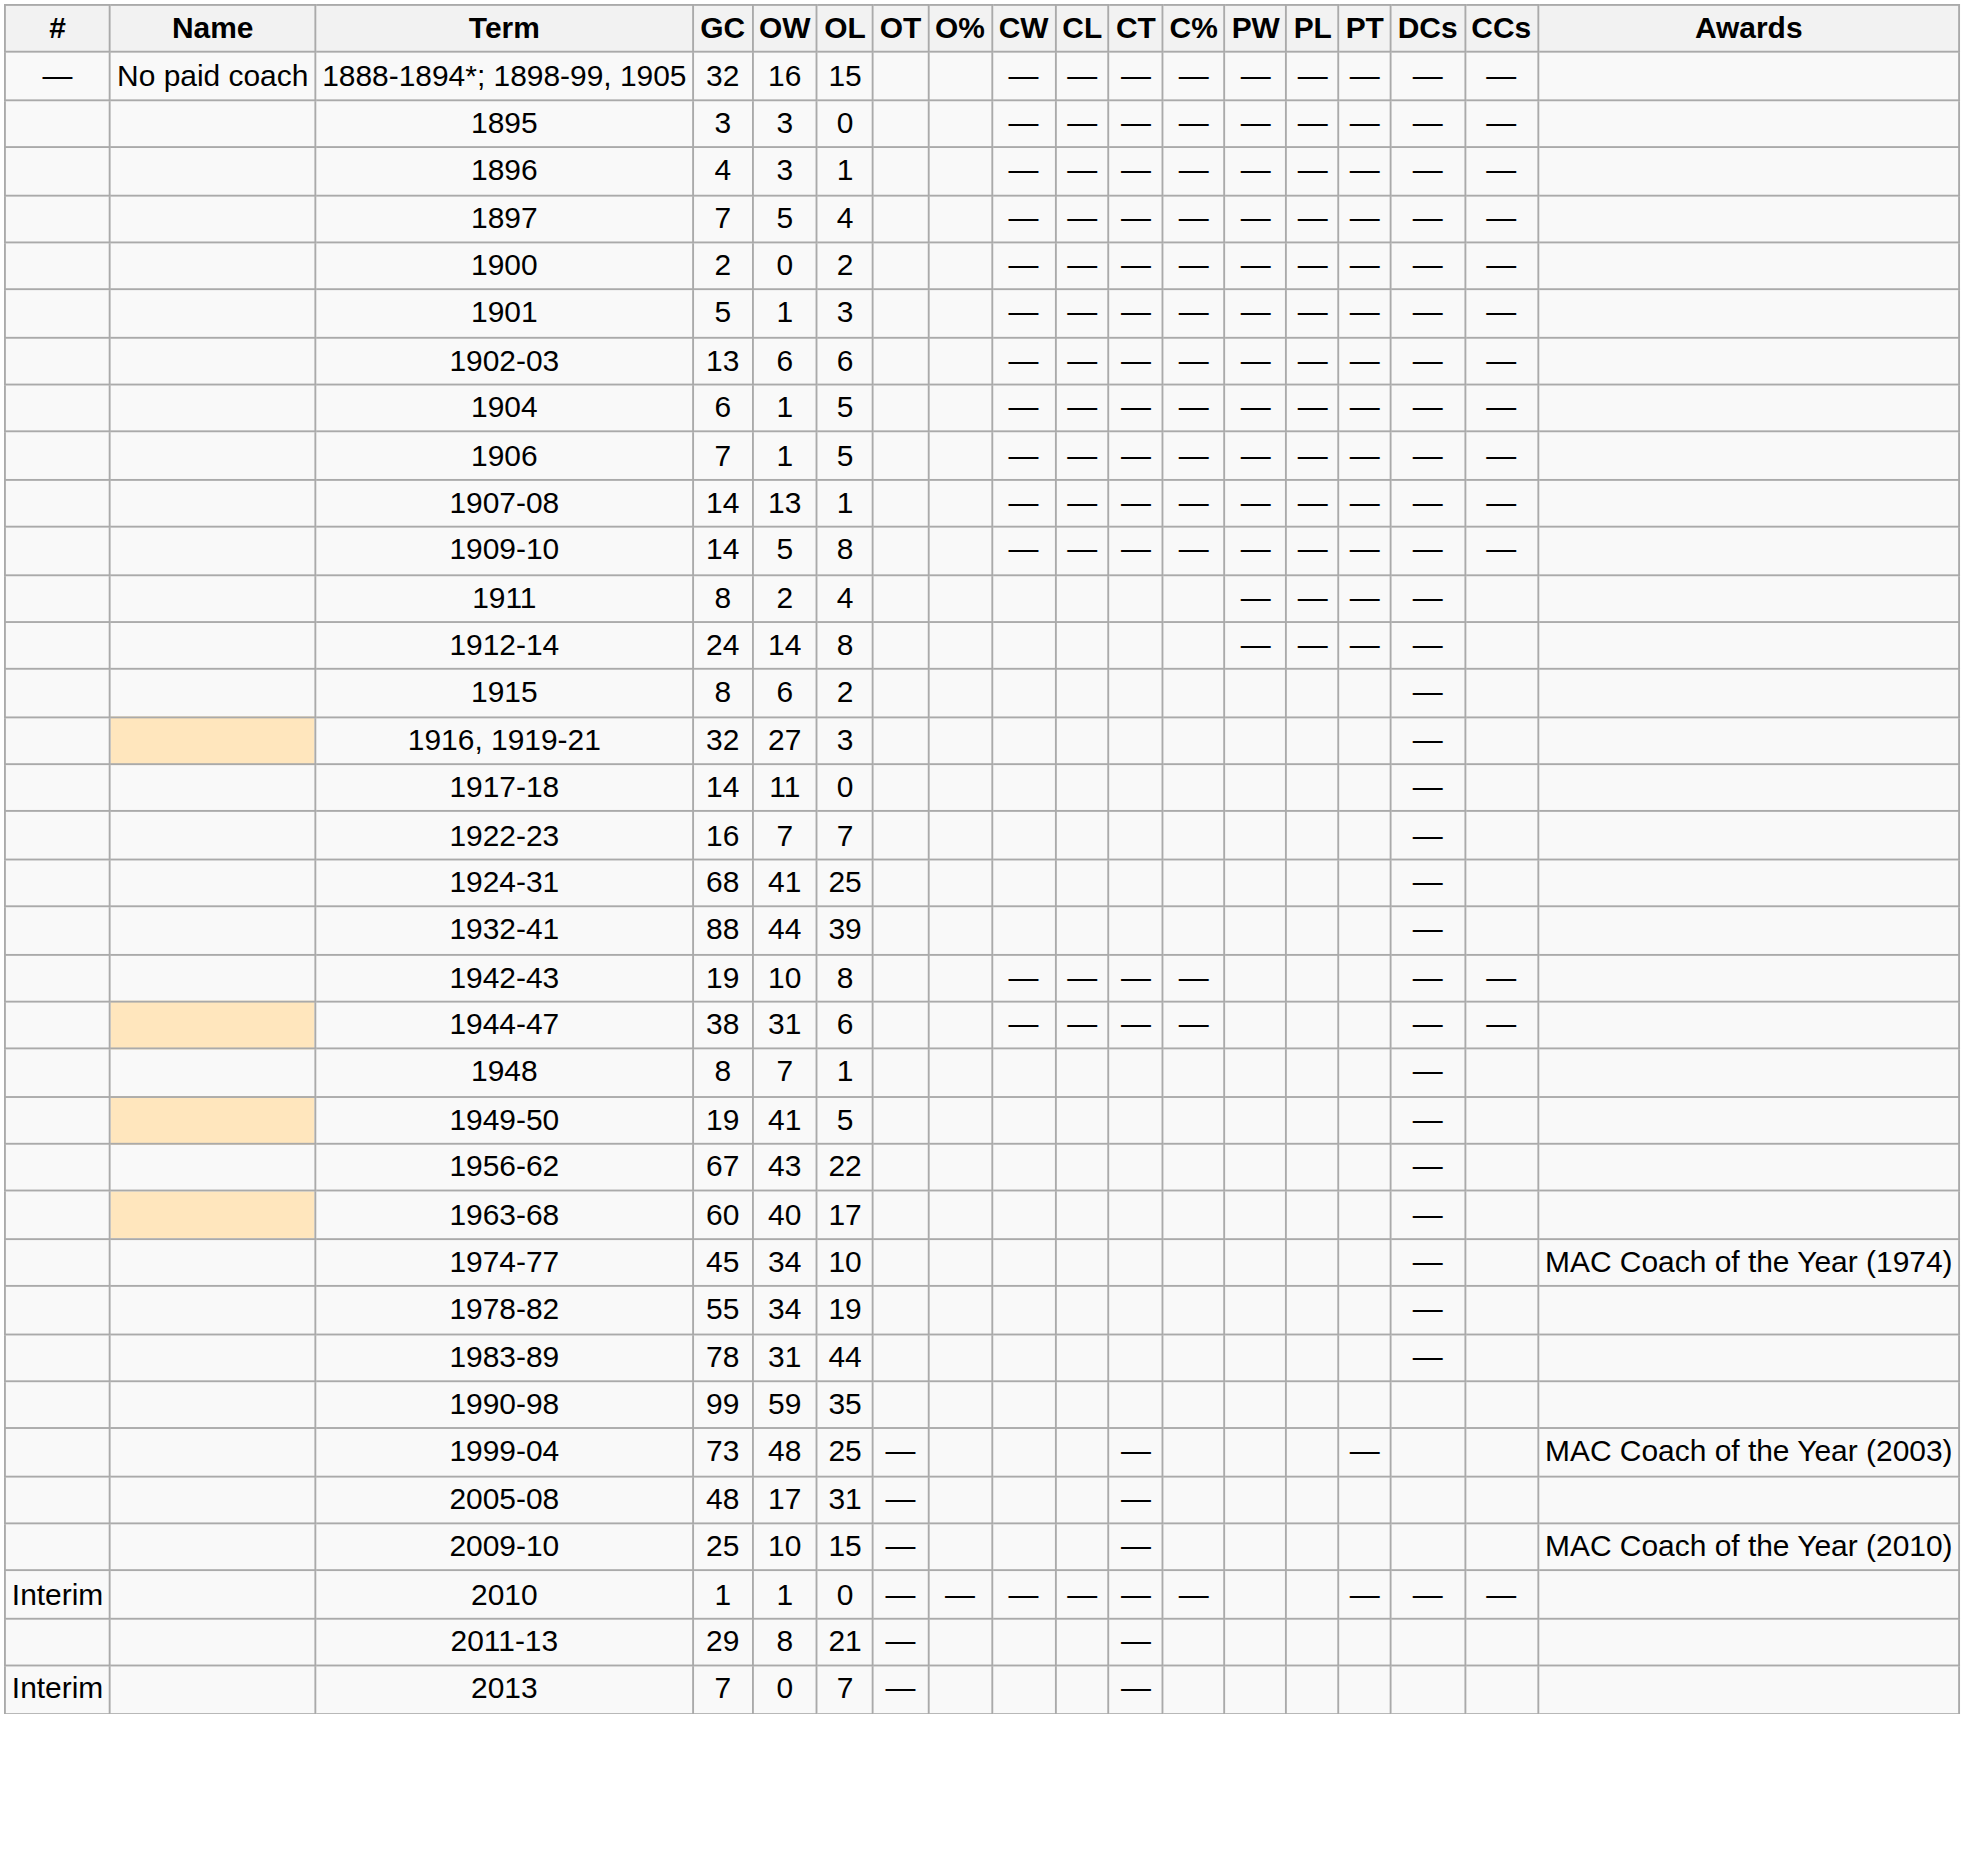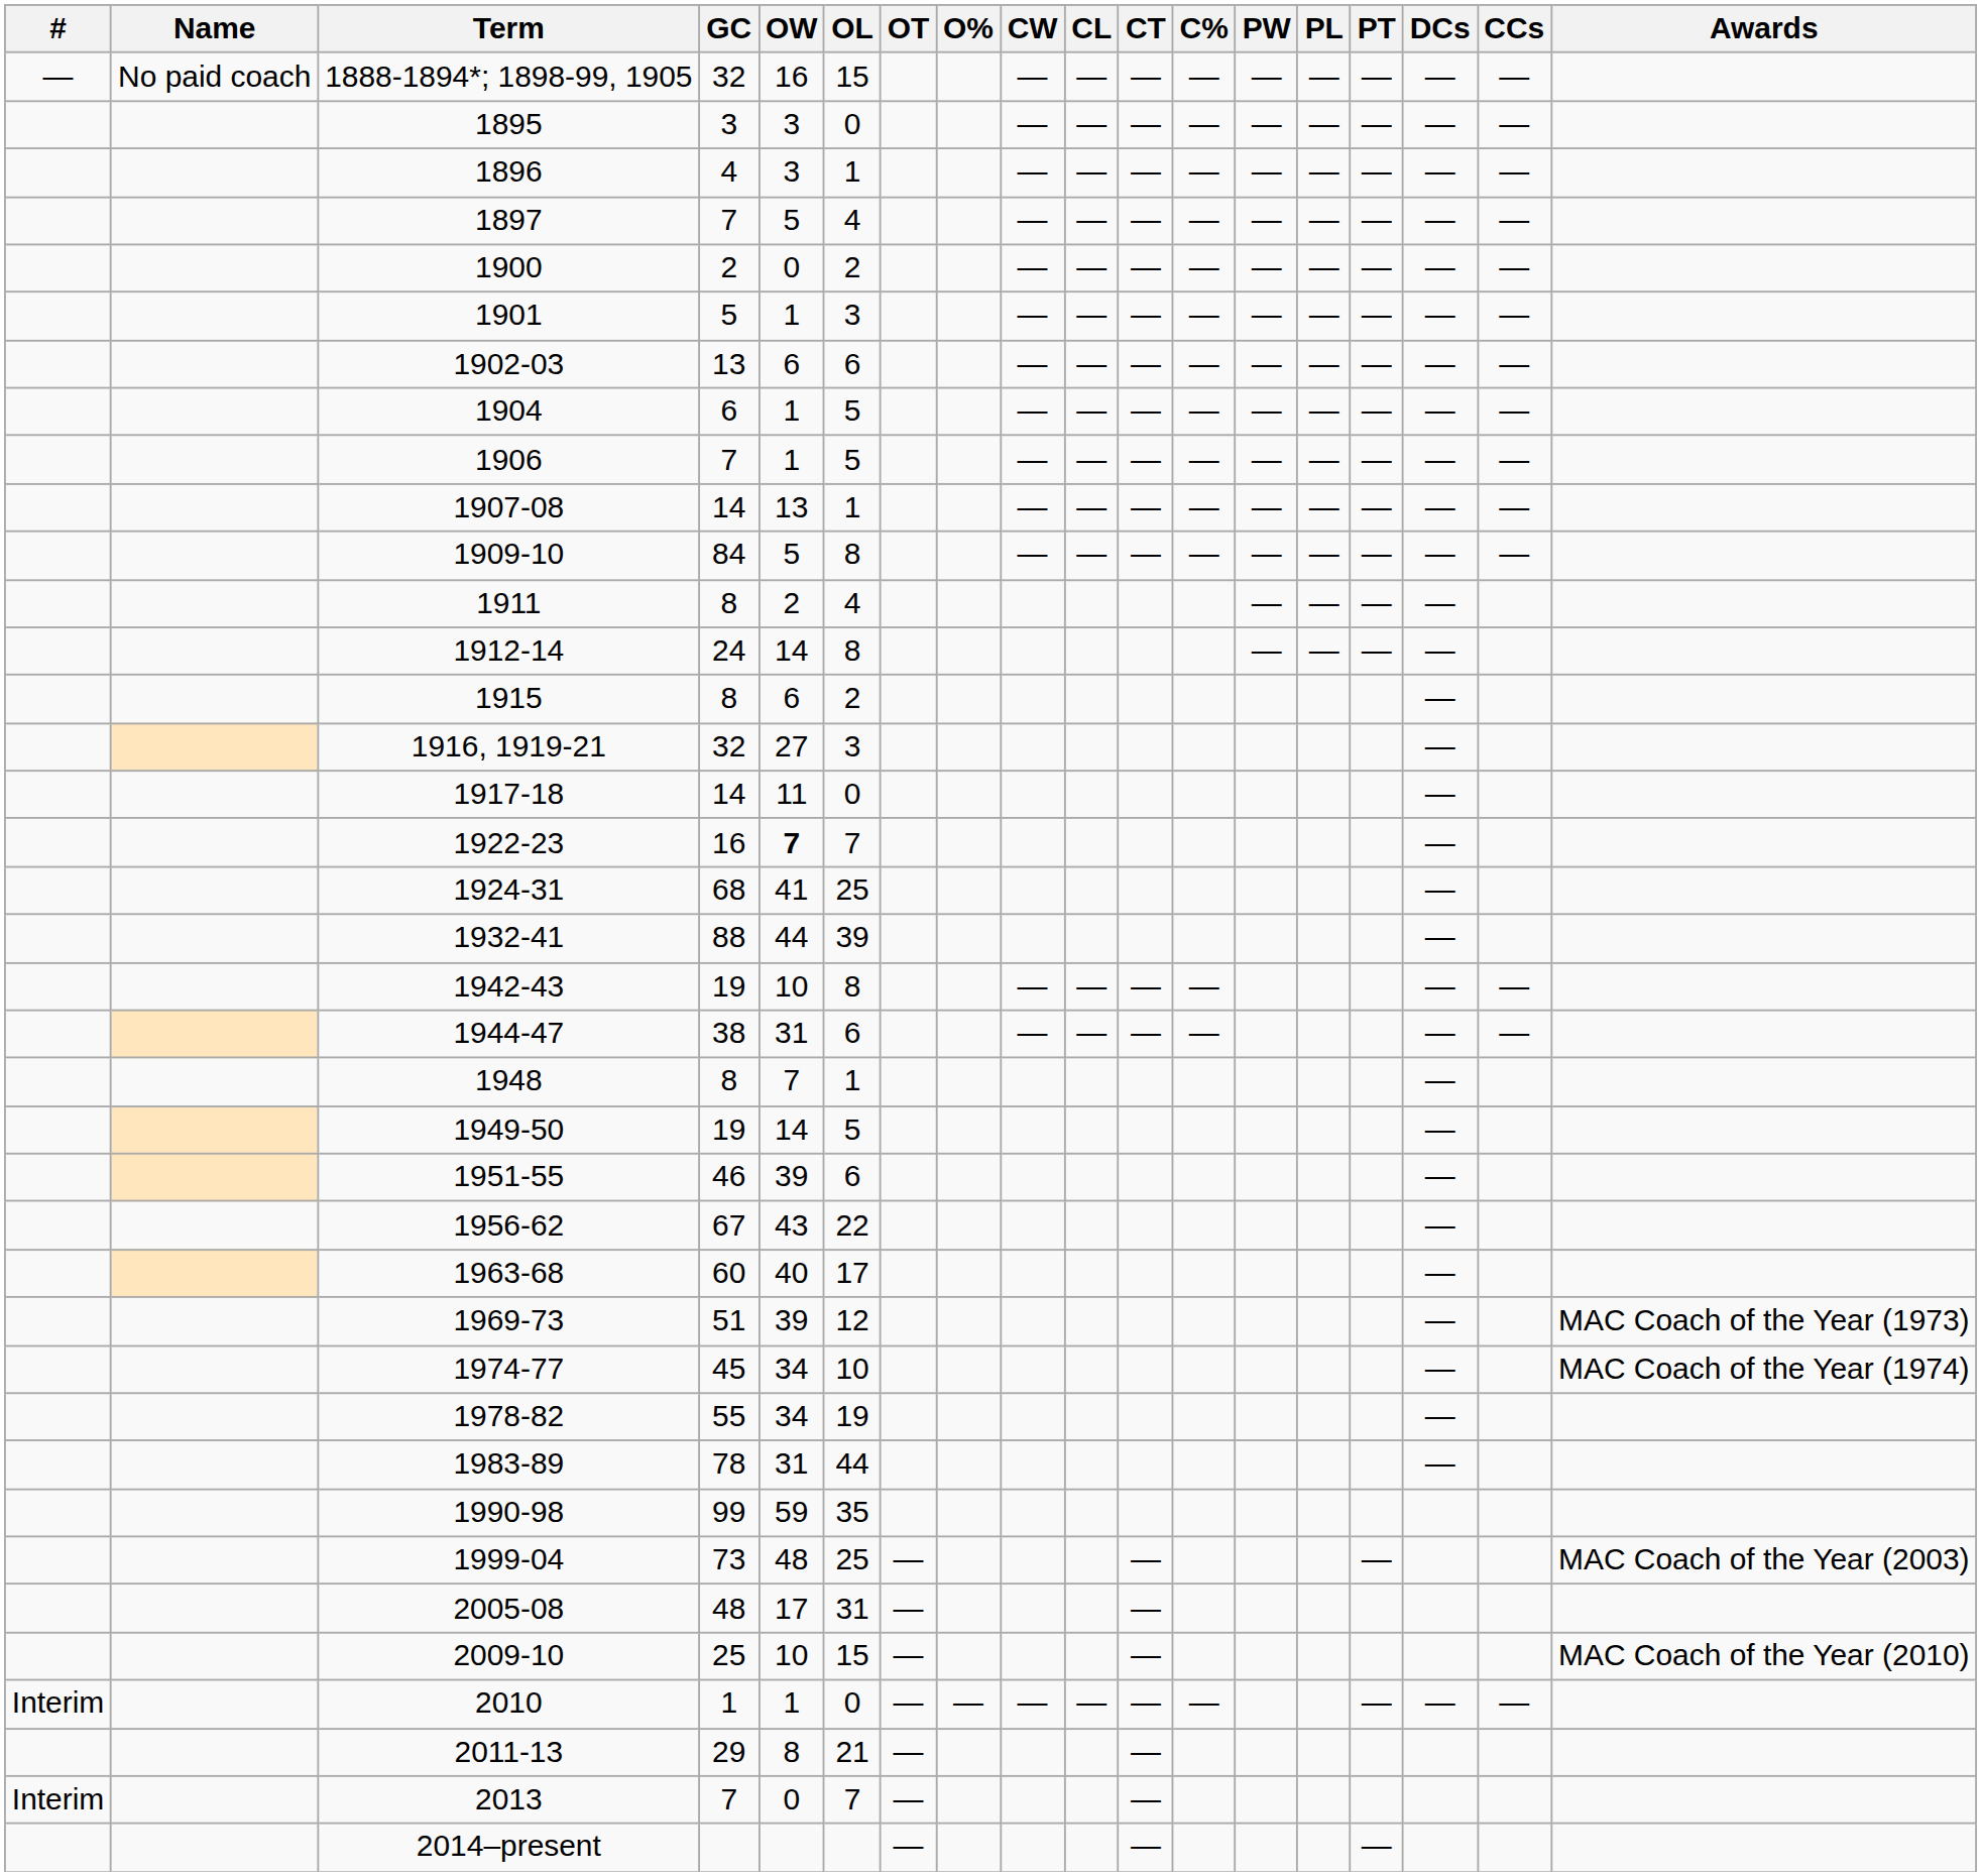1909-10 | GC: 14 -> 84
1922-23 | OW: normal -> bold
1949-50 | OW: 41 -> 14
+ row: 1951-55 | 46 | 39 | 6 | —
+ row: 1969-73 | 51 | 39 | 12 | — | MAC Coach of the Year (1973)
+ row: 2014–present | — | — | —
